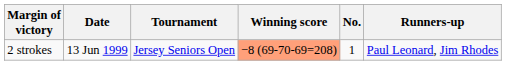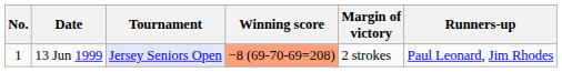columns swapped: No. <-> Margin of victory
13 Jun 1999 | Tournament: no background -> lavender background
